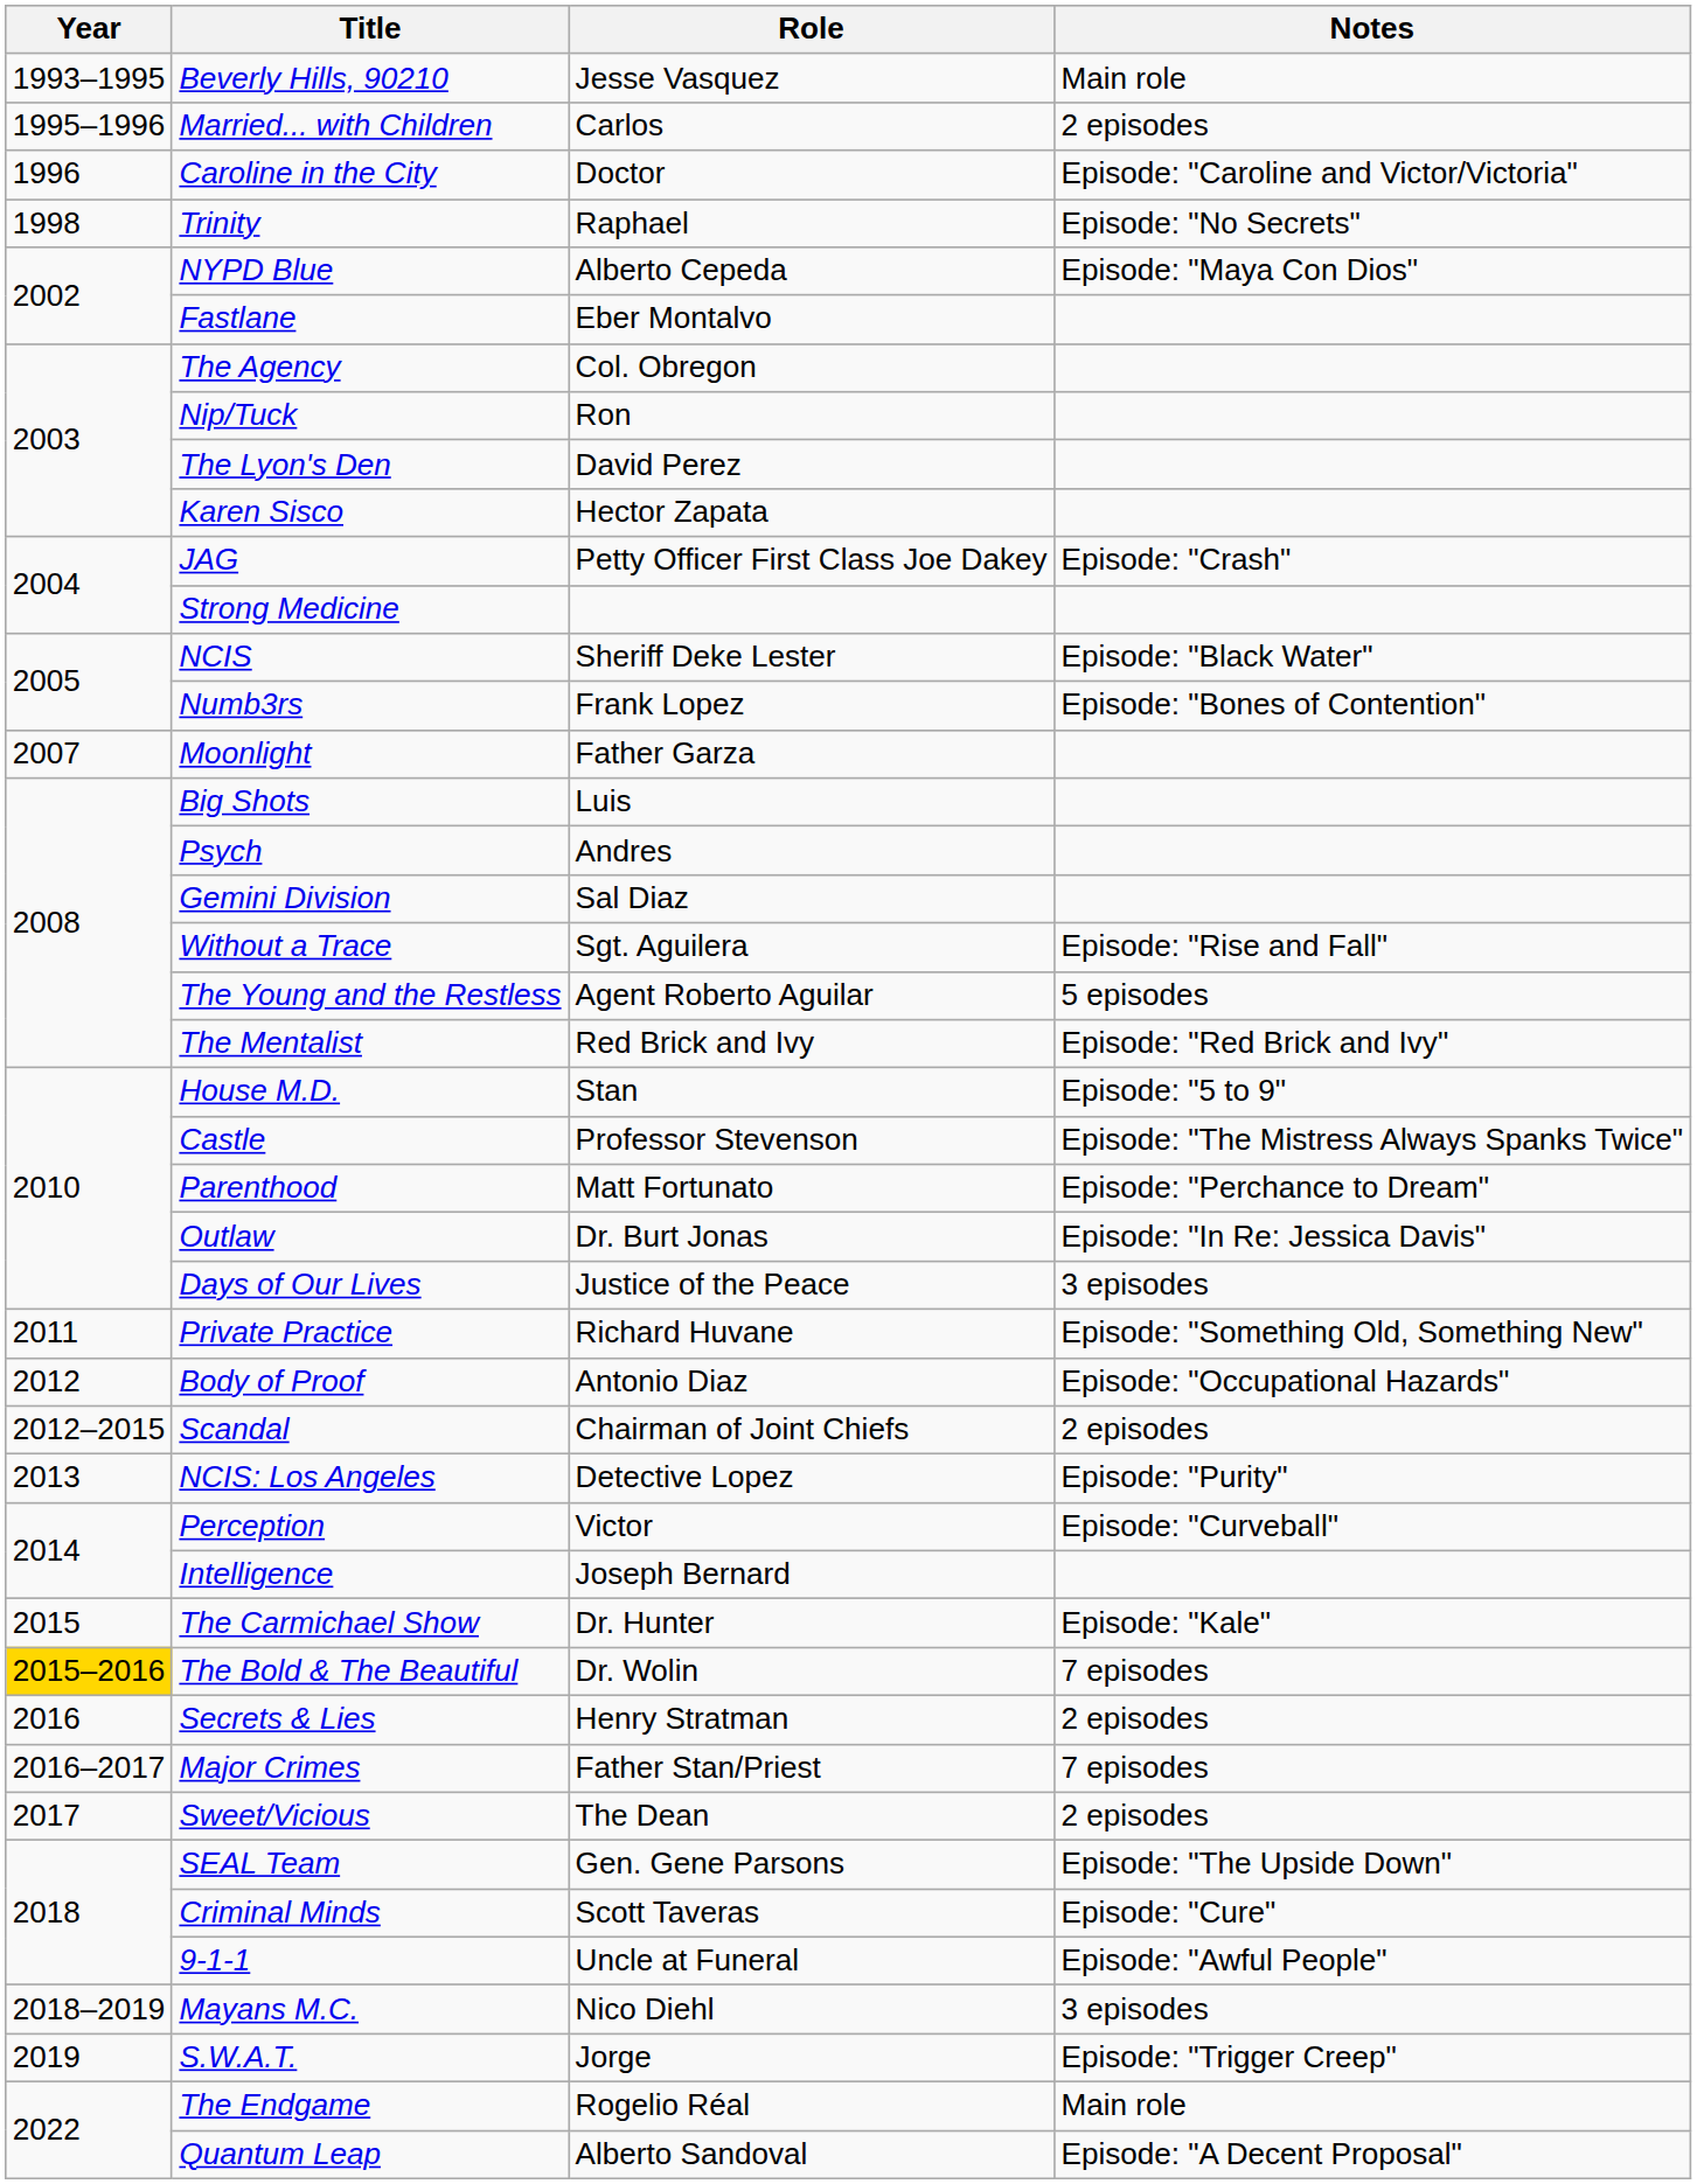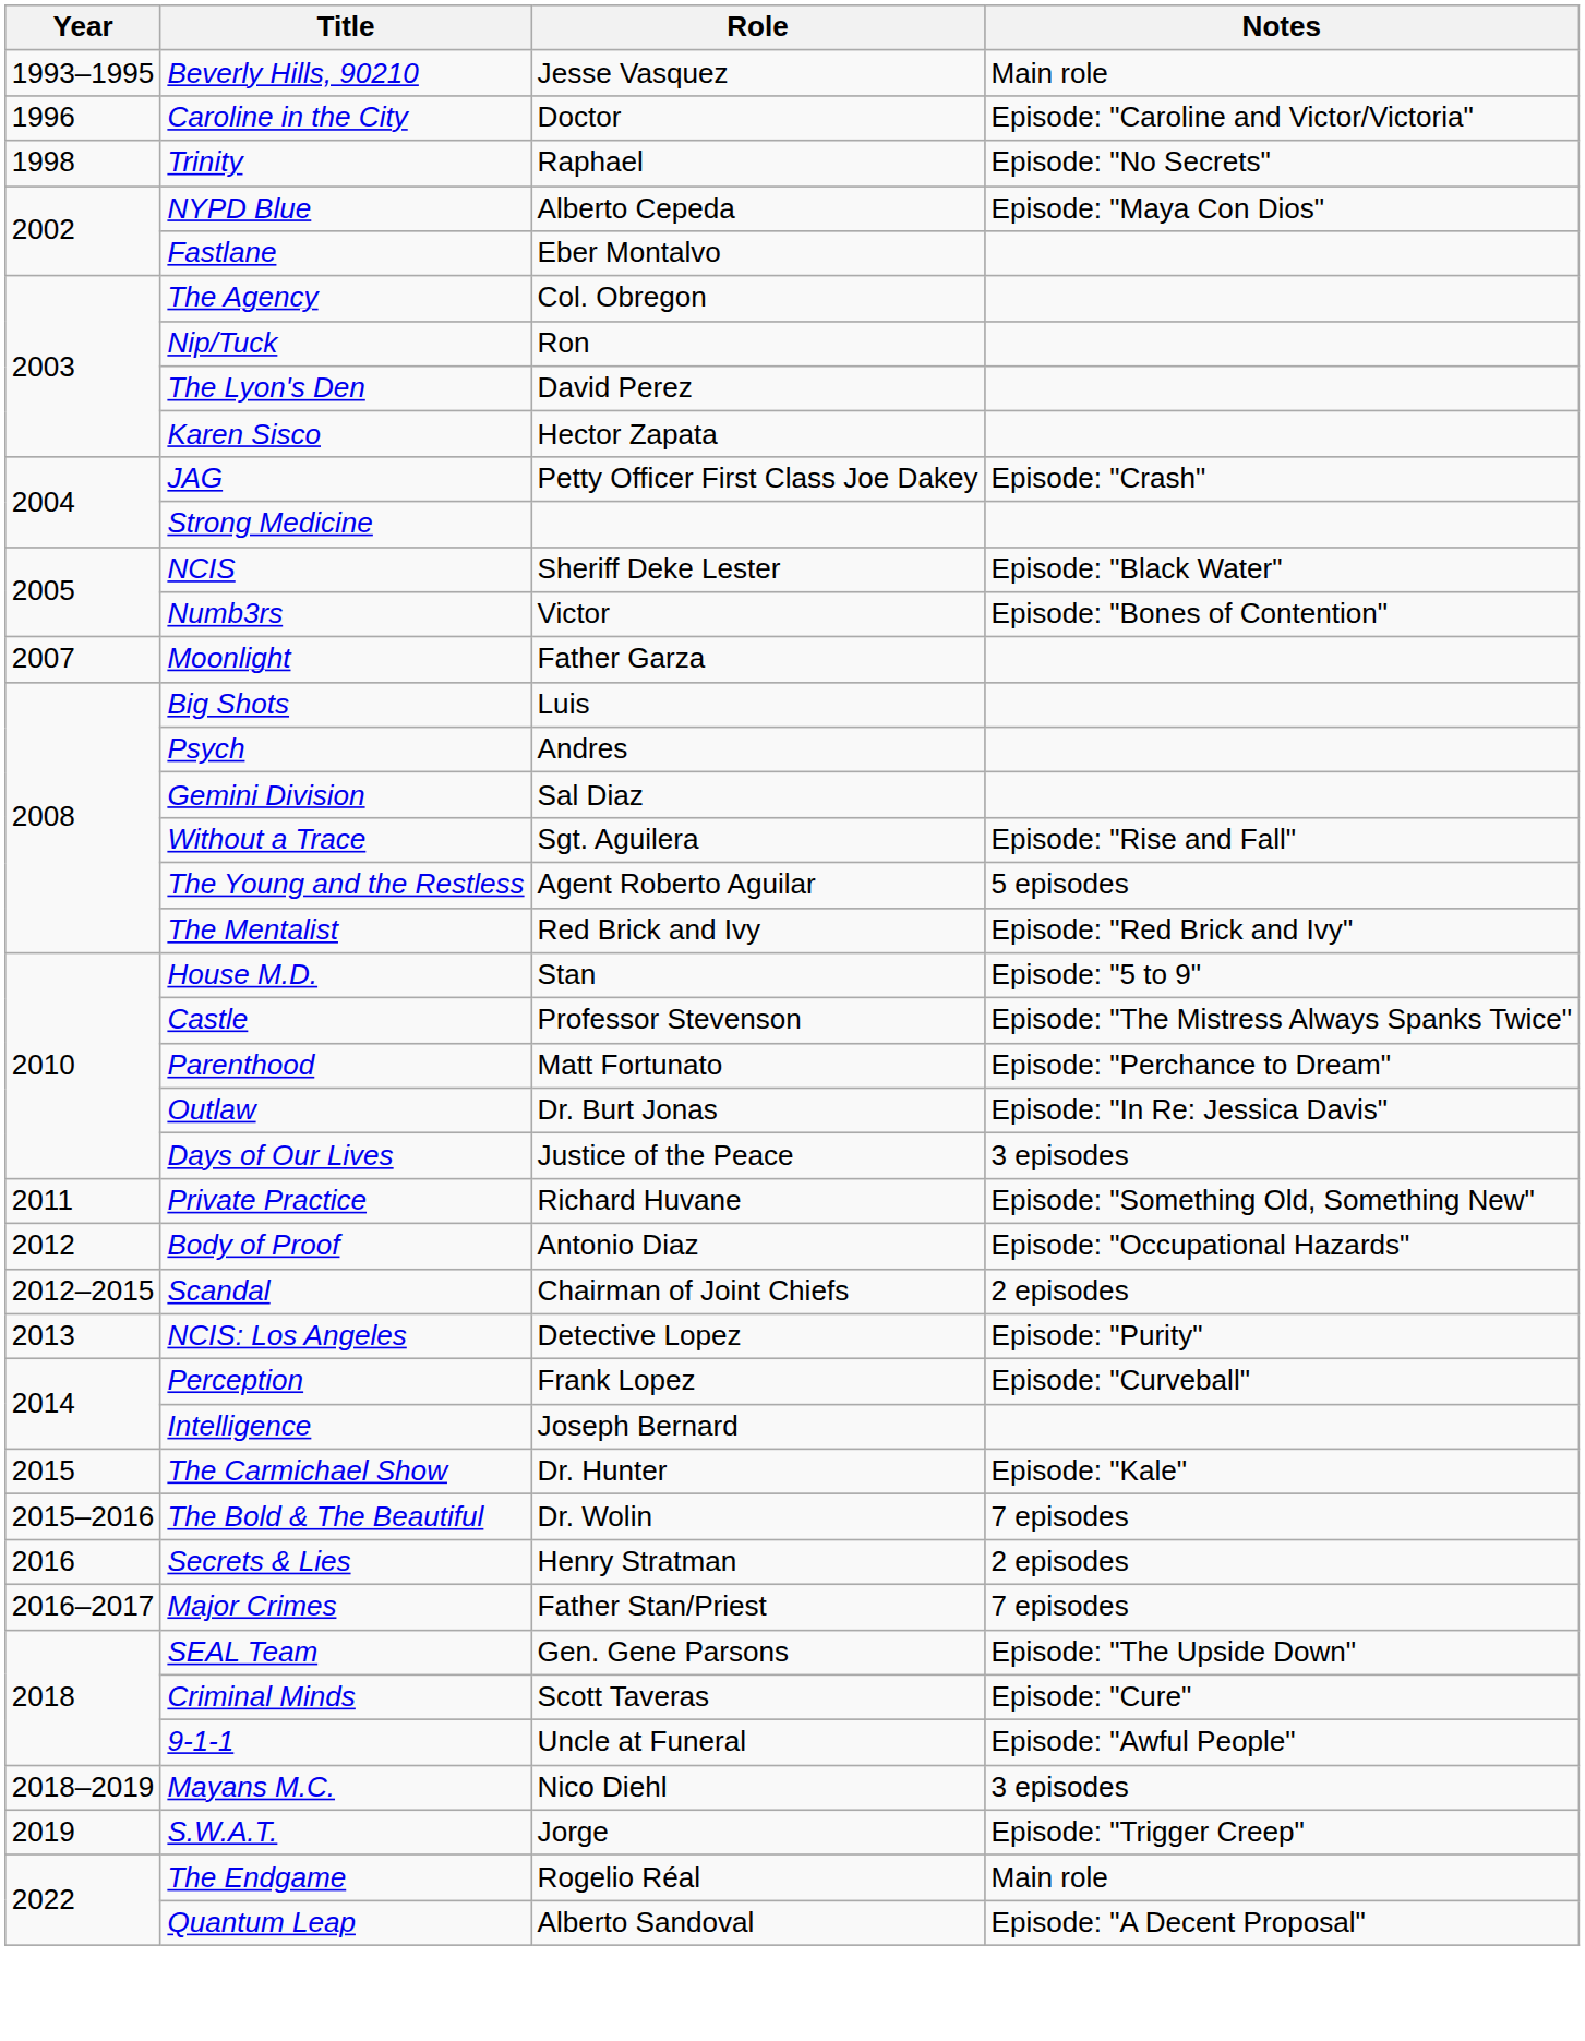- row: 1995–1996 | Married... with Children | Carlos | 2 episodes
Numb3rs | Role: Frank Lopez -> Victor
Perception | Role: Victor -> Frank Lopez
The Bold & The Beautiful | Year: gold background -> no background
- row: 2017 | Sweet/Vicious | The Dean | 2 episodes
